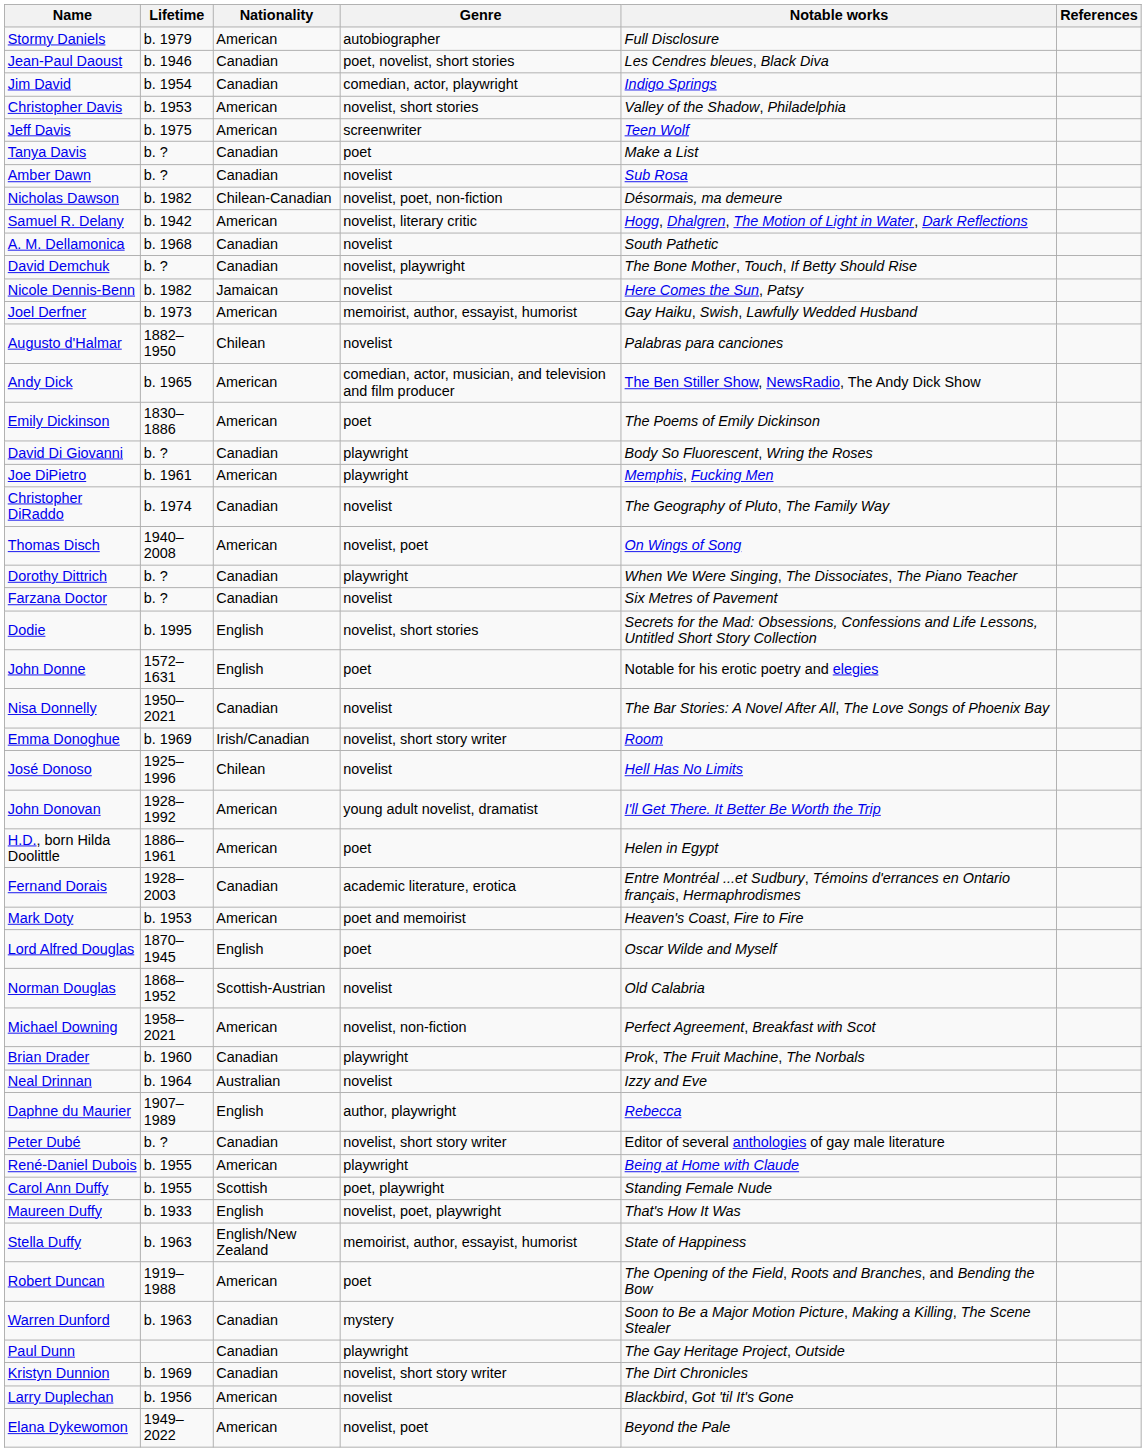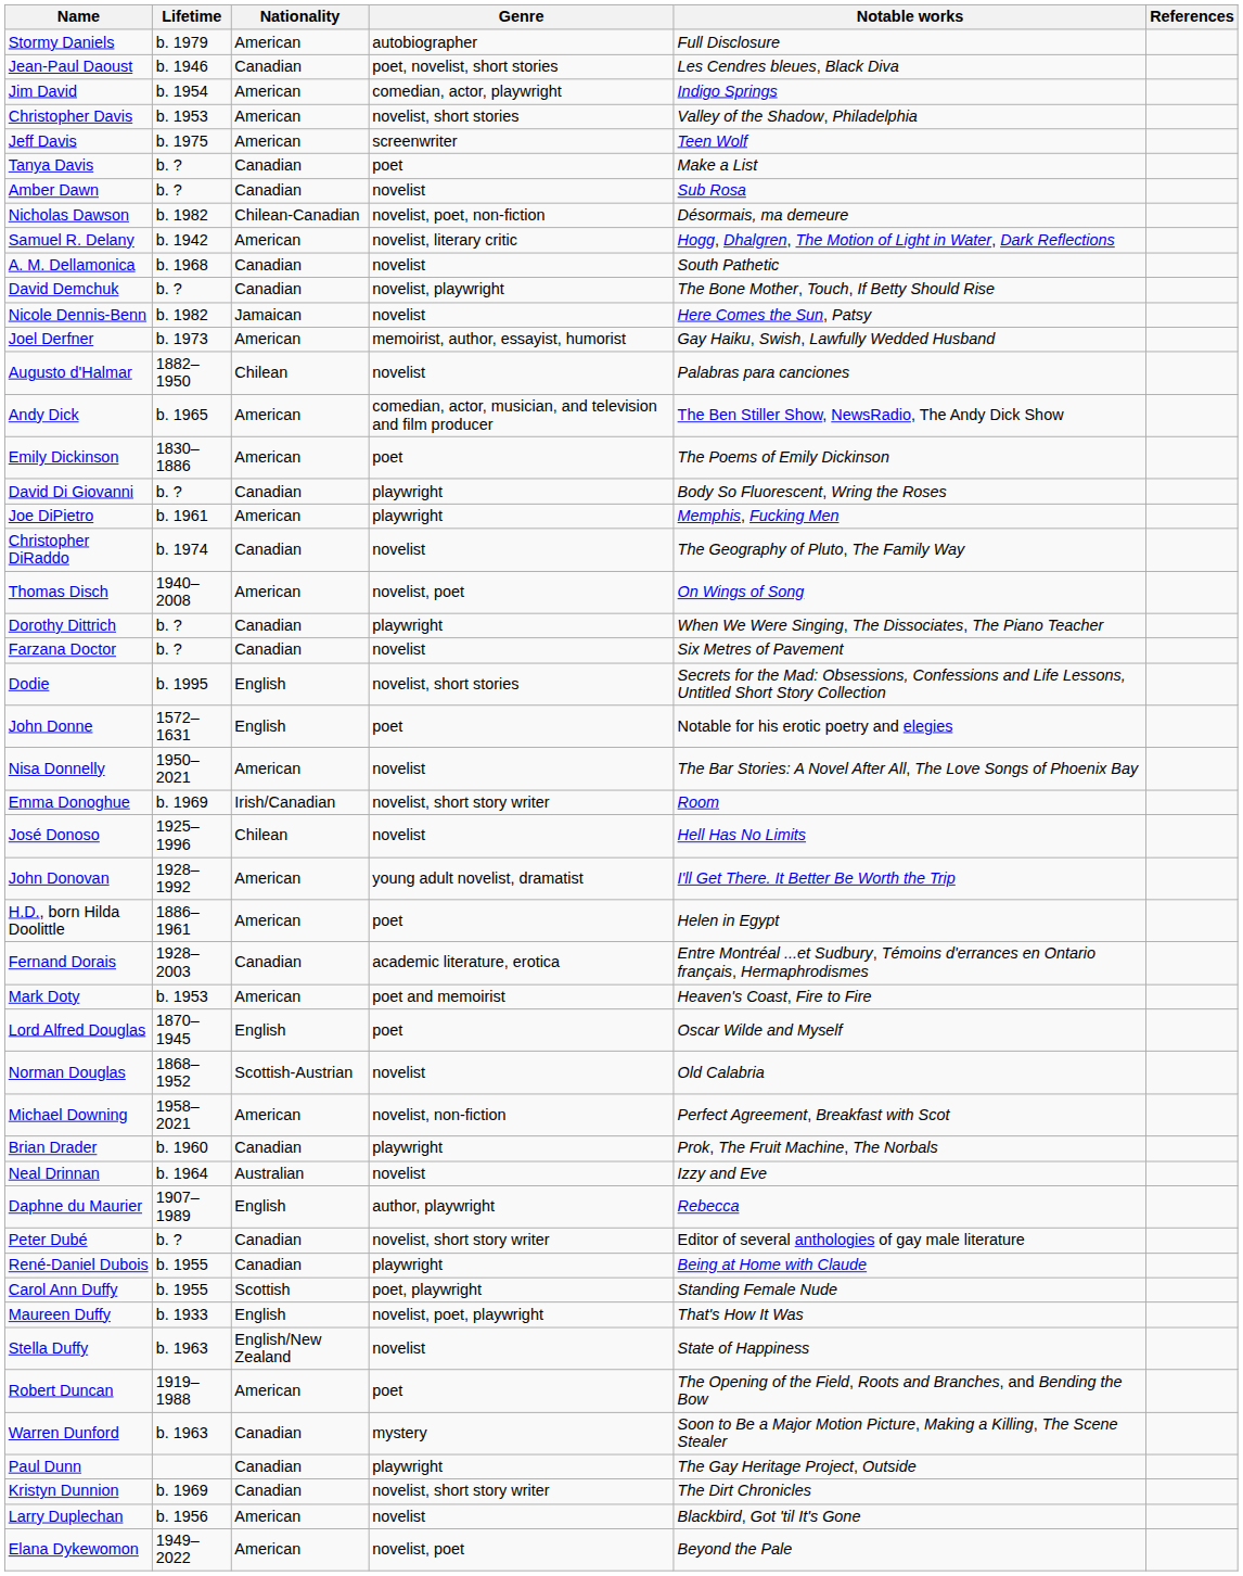Jim David | Nationality: Canadian -> American
Nisa Donnelly | Nationality: Canadian -> American
René-Daniel Dubois | Nationality: American -> Canadian
Stella Duffy | Genre: memoirist, author, essayist, humorist -> novelist
